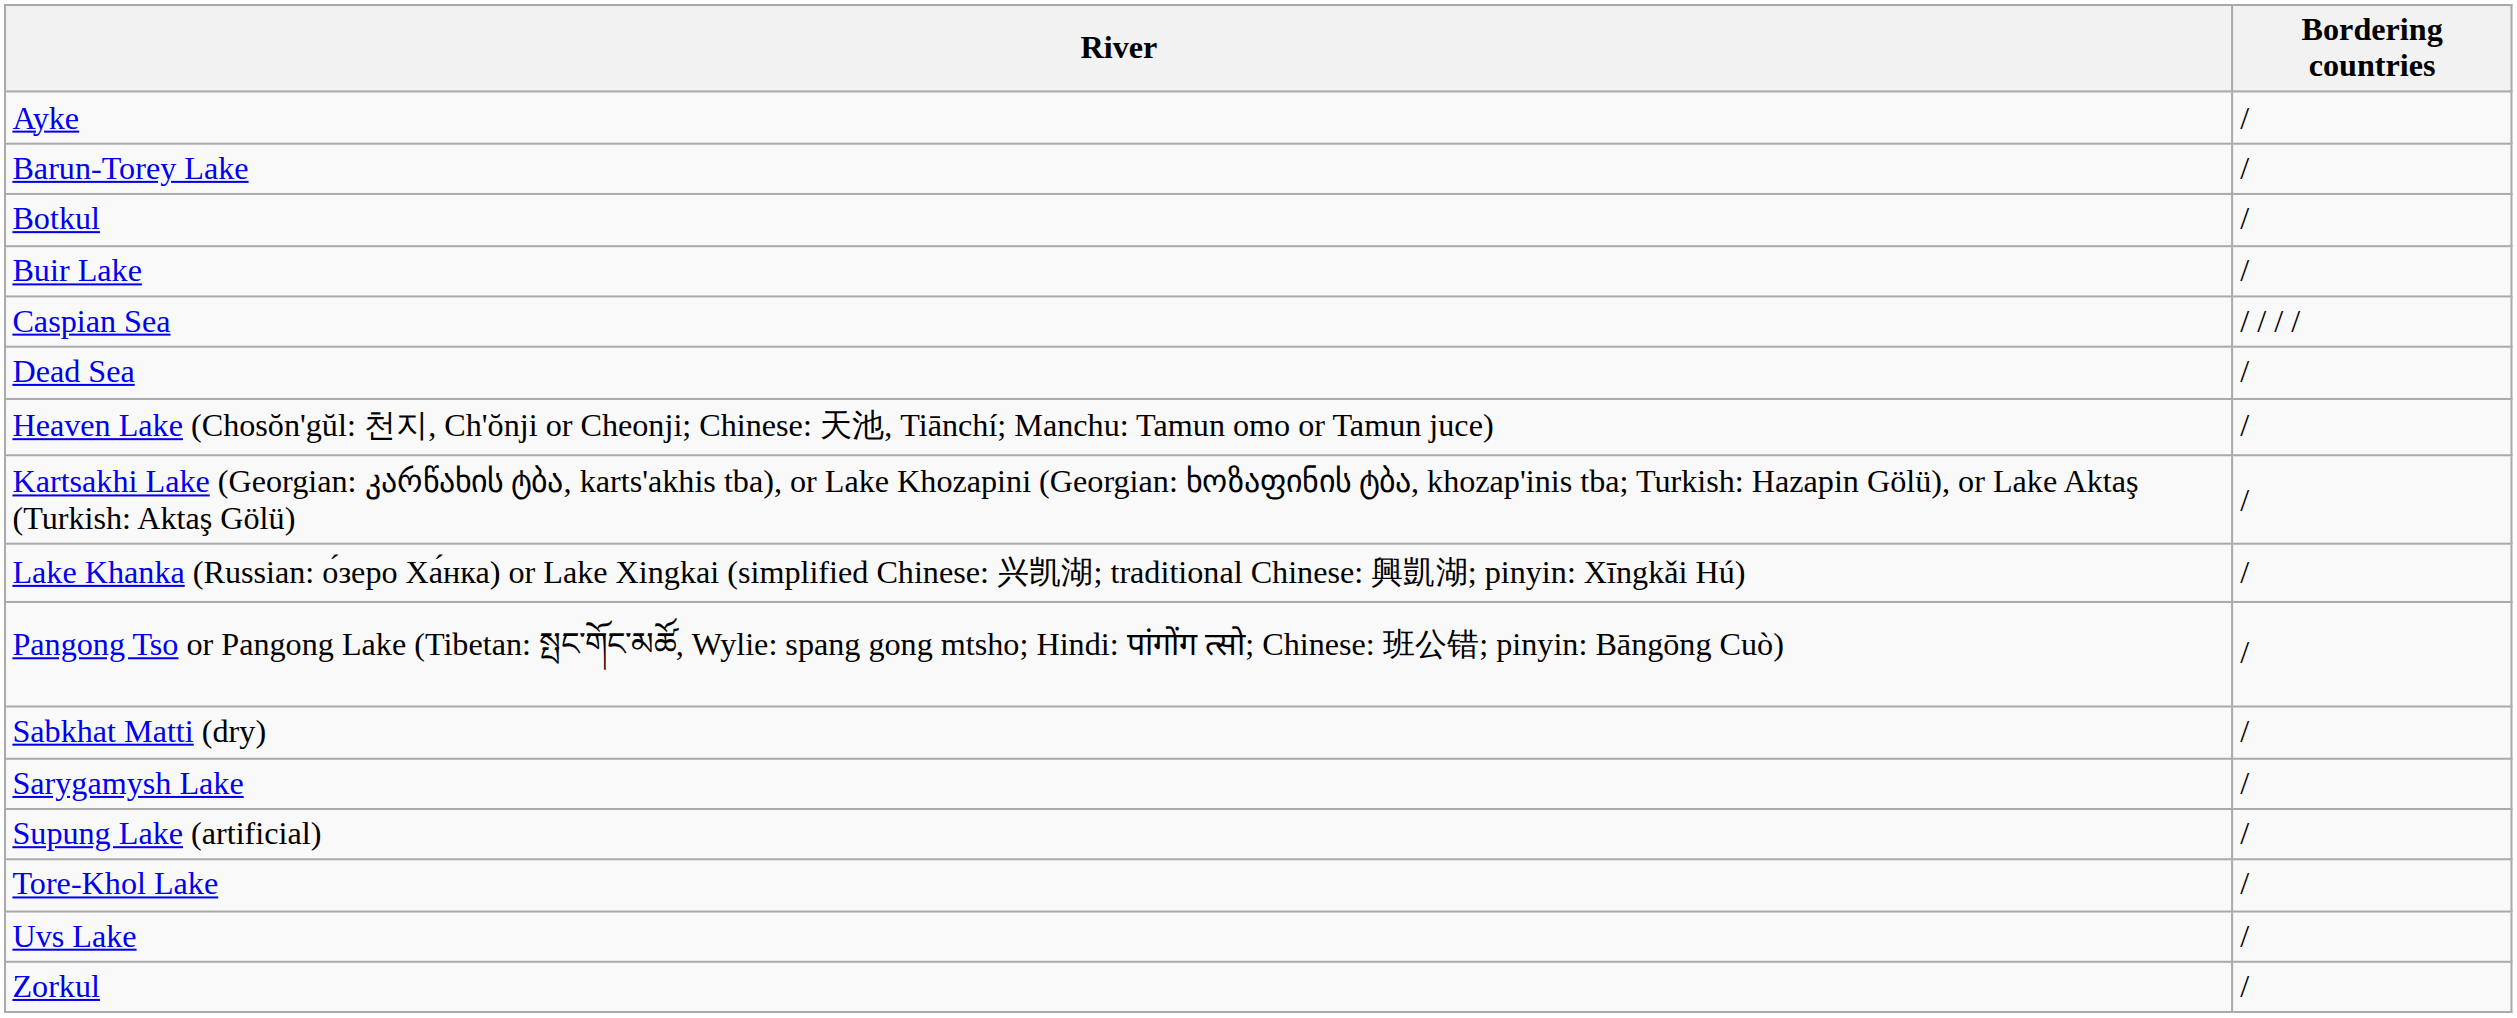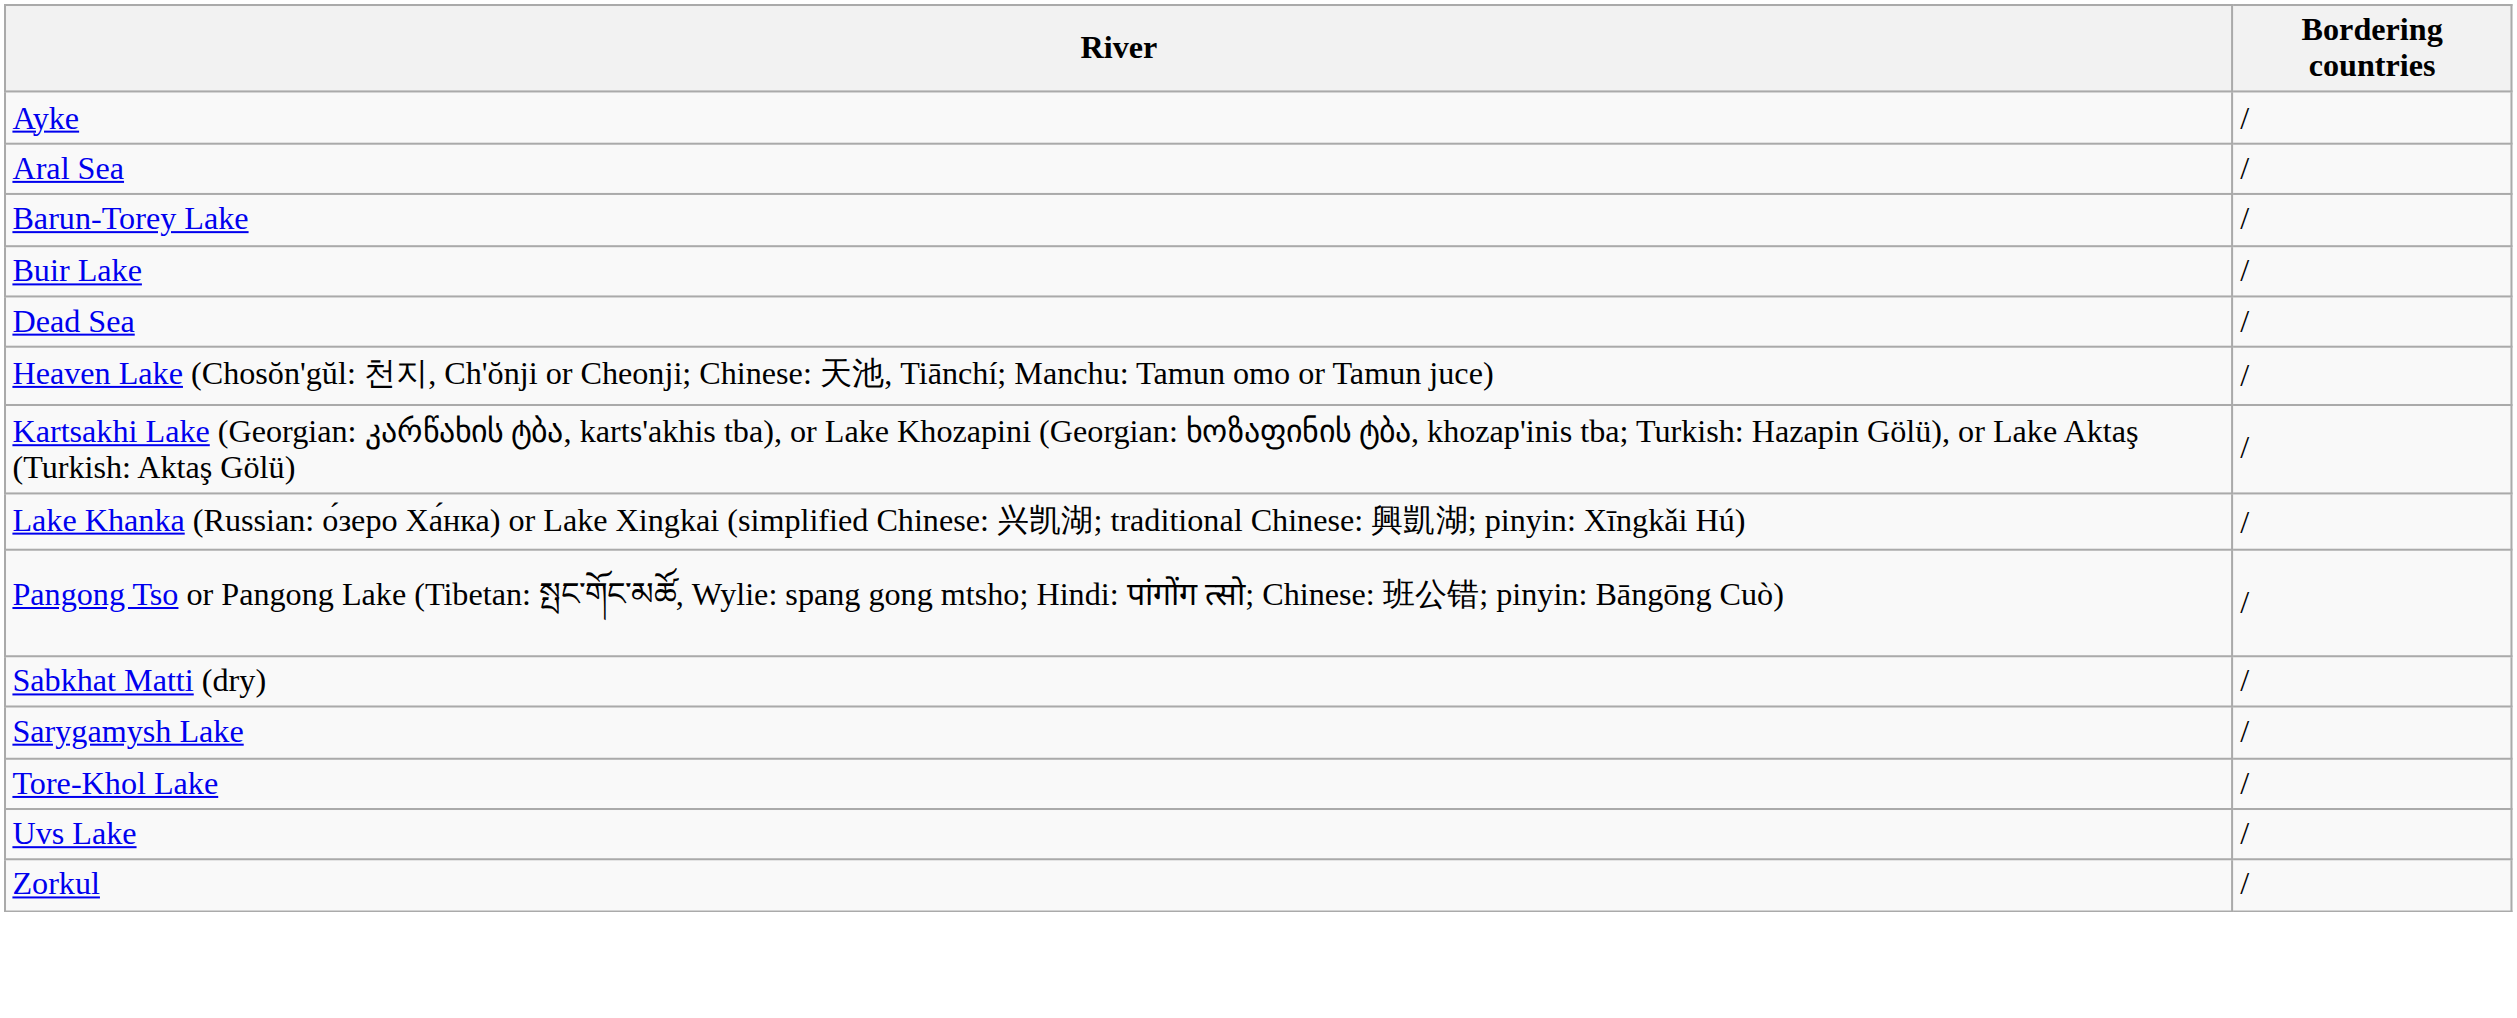+ row: Aral Sea | /
- row: Botkul | /
- row: Caspian Sea | / / / /
- row: Supung Lake (artificial) | /
